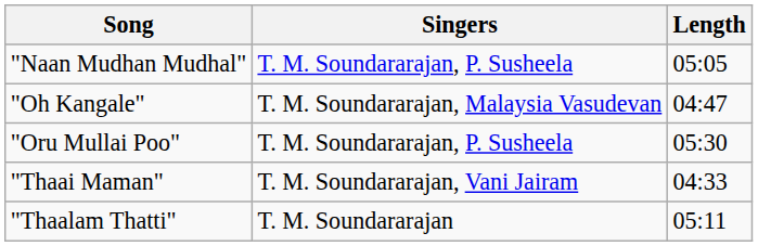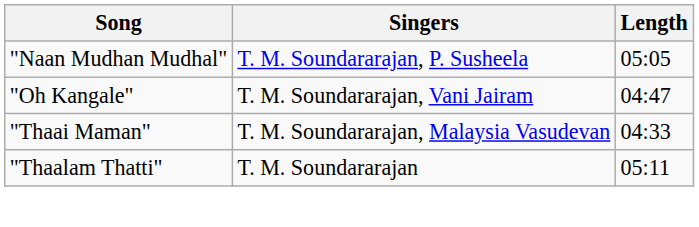"Oh Kangale" | Singers: T. M. Soundararajan, Malaysia Vasudevan -> T. M. Soundararajan, Vani Jairam
- row: "Oru Mullai Poo" | T. M. Soundararajan, P. Susheela | 05:30
"Thaai Maman" | Singers: T. M. Soundararajan, Vani Jairam -> T. M. Soundararajan, Malaysia Vasudevan
